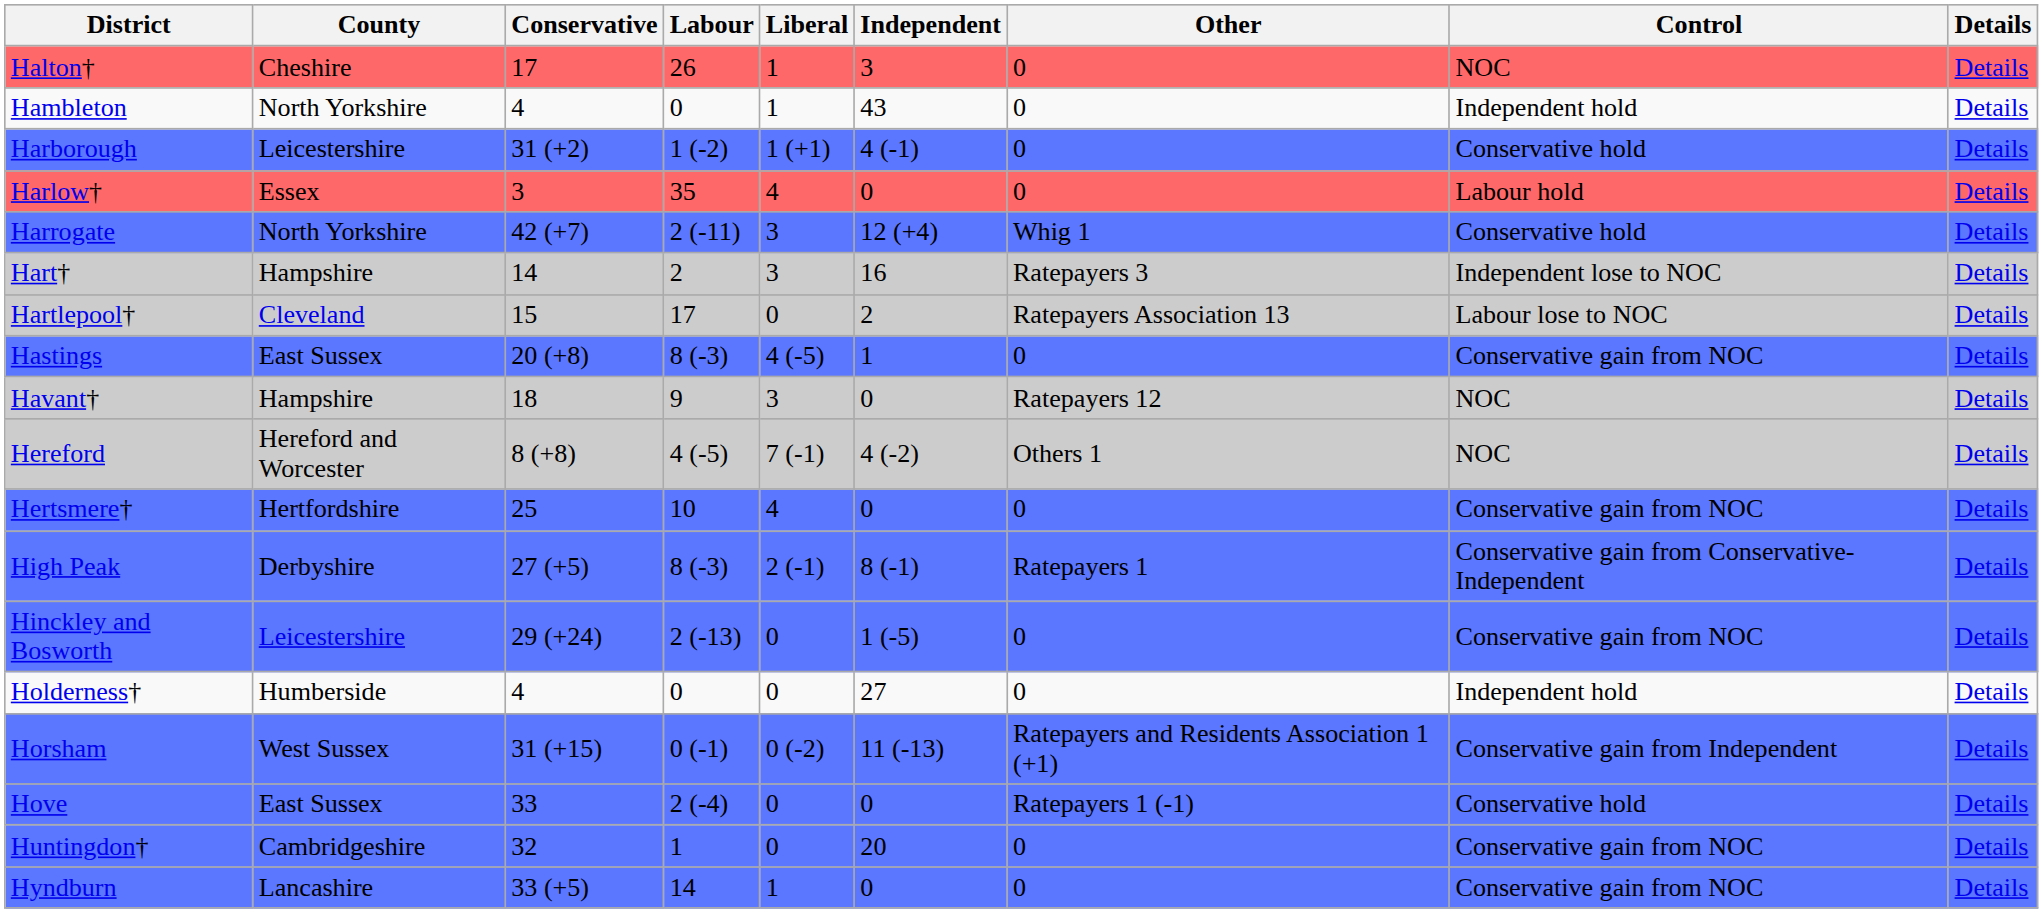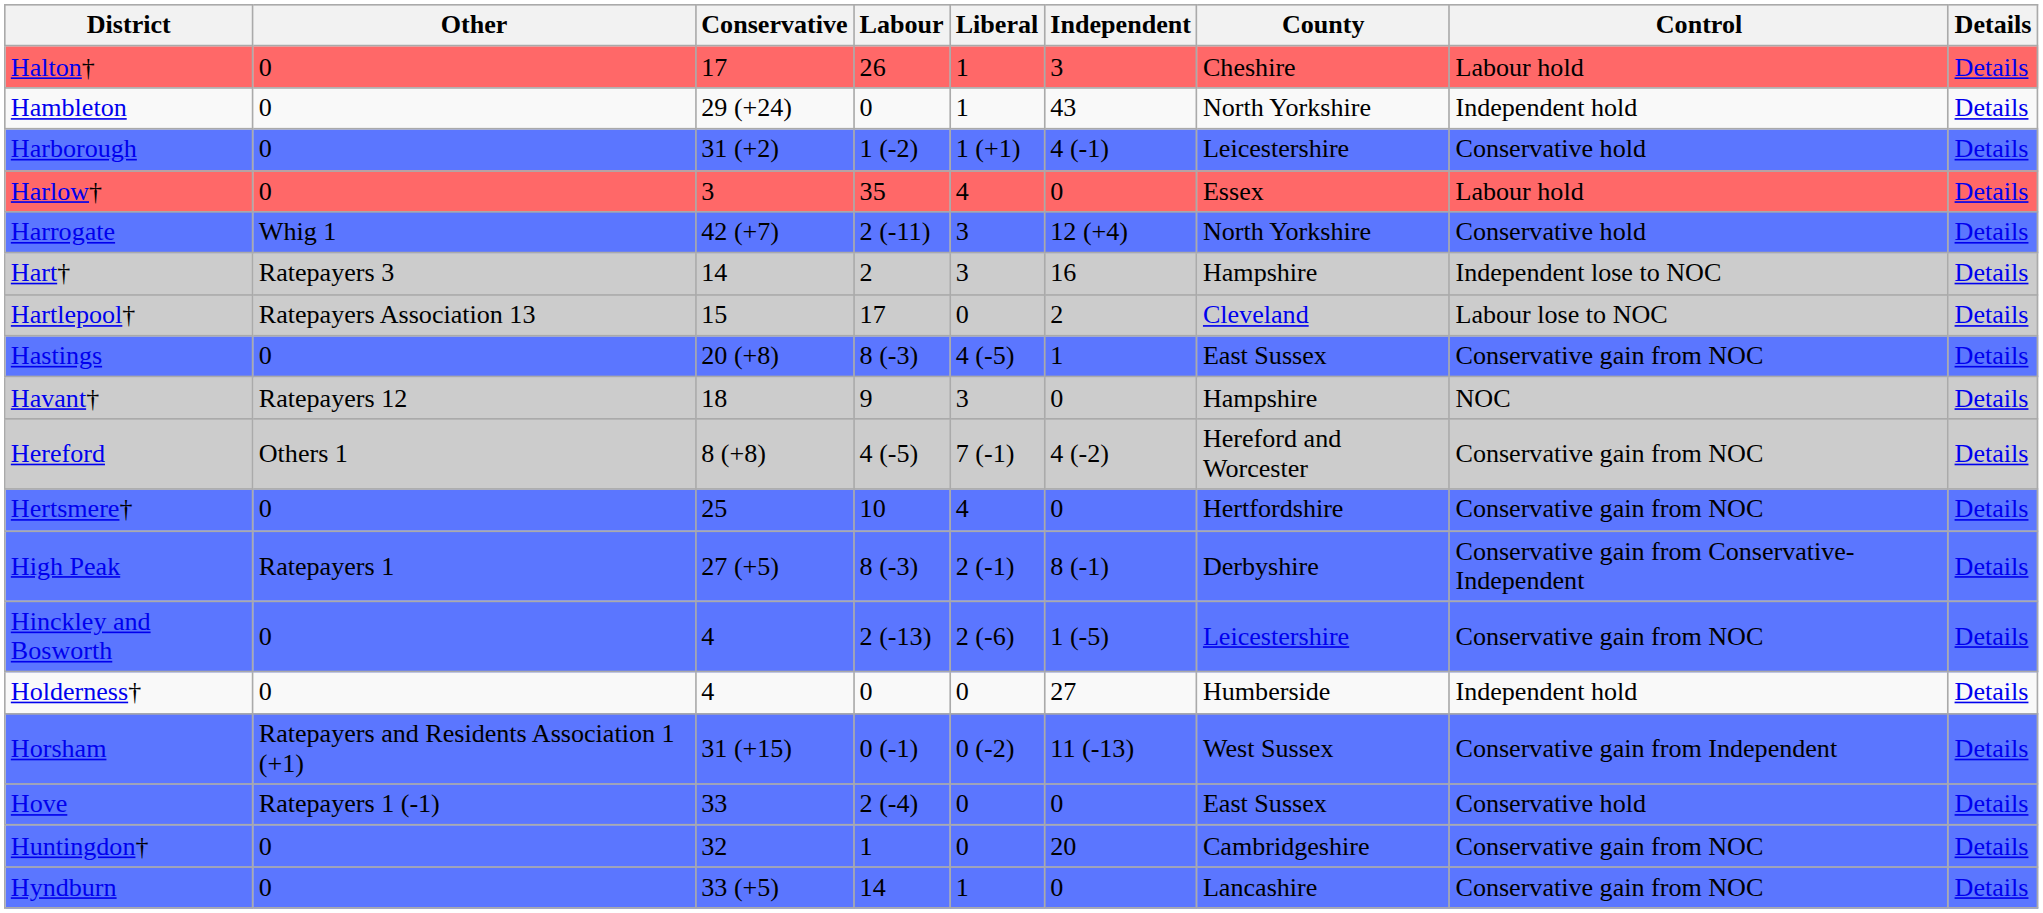columns swapped: County <-> Other
Halton† | Control: NOC -> Labour hold
Hambleton | Conservative: 4 -> 29 (+24)
Hereford | Control: NOC -> Conservative gain from NOC
Hinckley and Bosworth | Conservative: 29 (+24) -> 4
Hinckley and Bosworth | Liberal: 0 -> 2 (-6)
